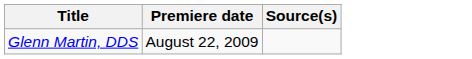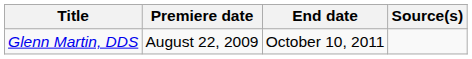+ column: End date | October 10, 2011
